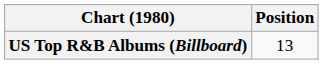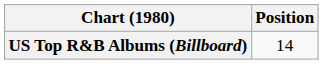US Top R&B Albums (Billboard) | Position: 13 -> 14
